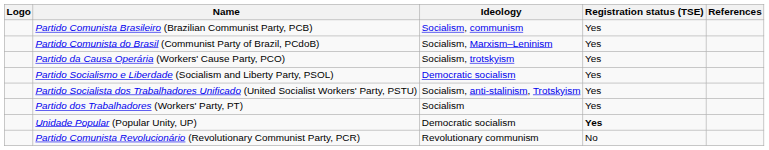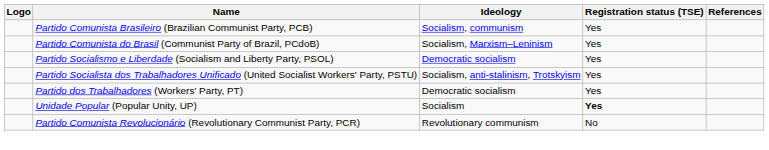- row: Partido da Causa Operária (Workers' Cause Party, PCO) | Socialism, trotskyism | Yes
Partido dos Trabalhadores (Workers' Party, PT) | Ideology: Socialism -> Democratic socialism
Unidade Popular (Popular Unity, UP) | Ideology: Democratic socialism -> Socialism
